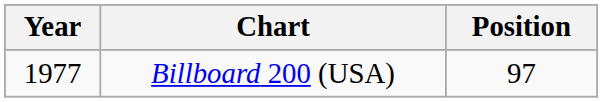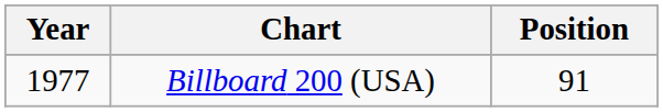Billboard 200 (USA) | Position: 97 -> 91
